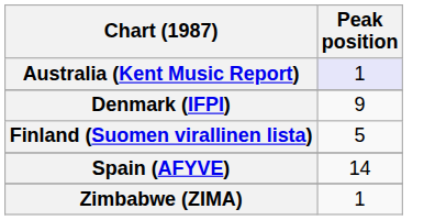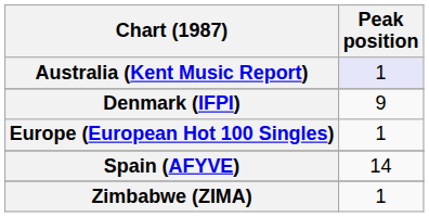+ row: Europe (European Hot 100 Singles) | 1
- row: Finland (Suomen virallinen lista) | 5
